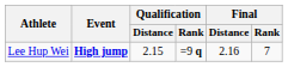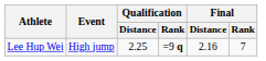Lee Hup Wei | Event: bold -> normal
Lee Hup Wei | Qualification / Distance: 2.15 -> 2.25
